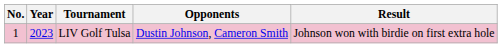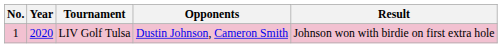LIV Golf Tulsa | Year: 2023 -> 2020
